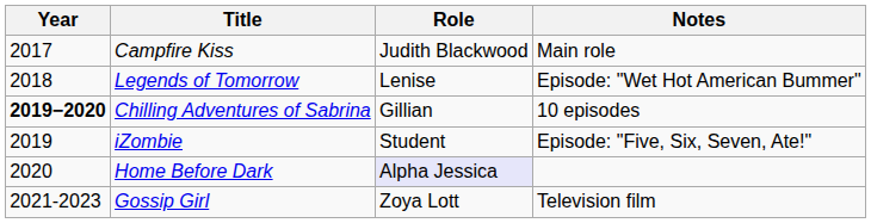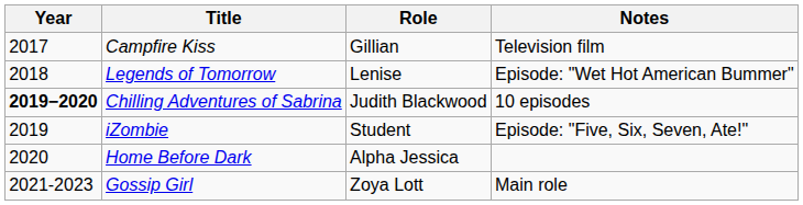Campfire Kiss | Role: Judith Blackwood -> Gillian
Campfire Kiss | Notes: Main role -> Television film
Chilling Adventures of Sabrina | Role: Gillian -> Judith Blackwood
Home Before Dark | Role: lavender background -> no background
Gossip Girl | Notes: Television film -> Main role
